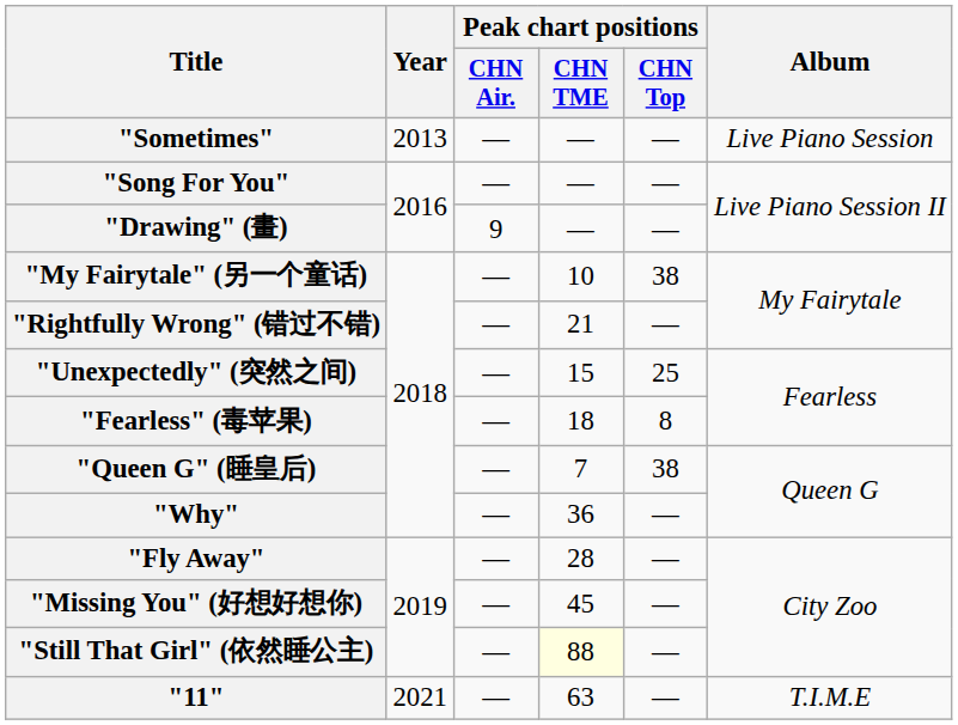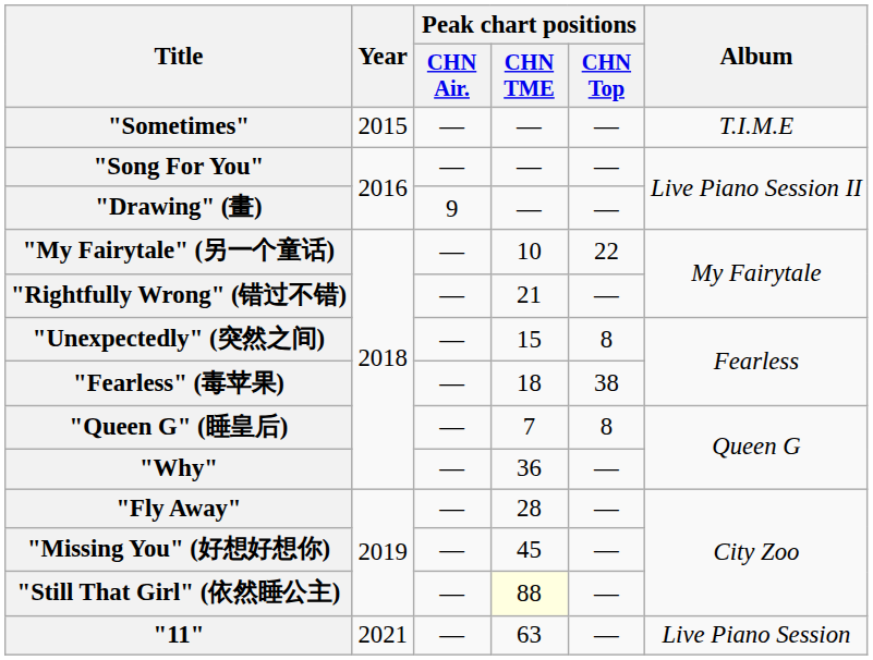"Sometimes" | Year: 2013 -> 2015
"Sometimes" | Album: Live Piano Session -> T.I.M.E
"My Fairytale" (另一个童话) | Peak chart positions / CHN Top: 38 -> 22
"Unexpectedly" (突然之间) | Peak chart positions / CHN Top: 25 -> 8
"Fearless" (毒苹果) | Peak chart positions / CHN Top: 8 -> 38
"Queen G" (睡皇后) | Peak chart positions / CHN Top: 38 -> 8
"11" | Album: T.I.M.E -> Live Piano Session
